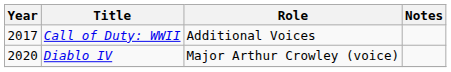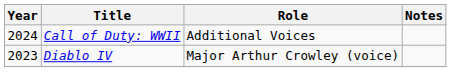Call of Duty: WWII | Year: 2017 -> 2024
Diablo IV | Year: 2020 -> 2023
